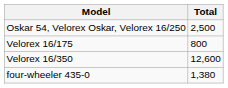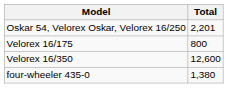Oskar 54, Velorex Oskar, Velorex 16/250 | Total: 2,500 -> 2,201
